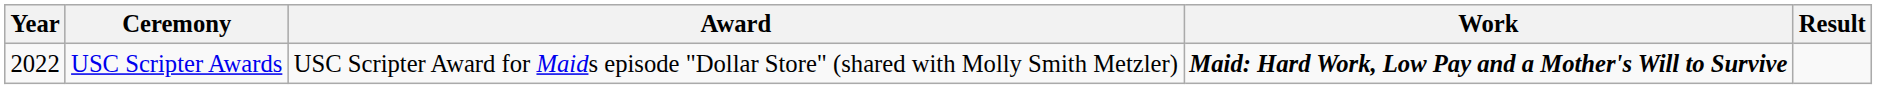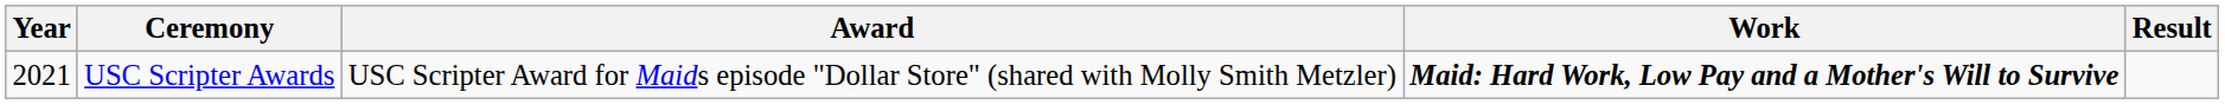USC Scripter Awards | Year: 2022 -> 2021
